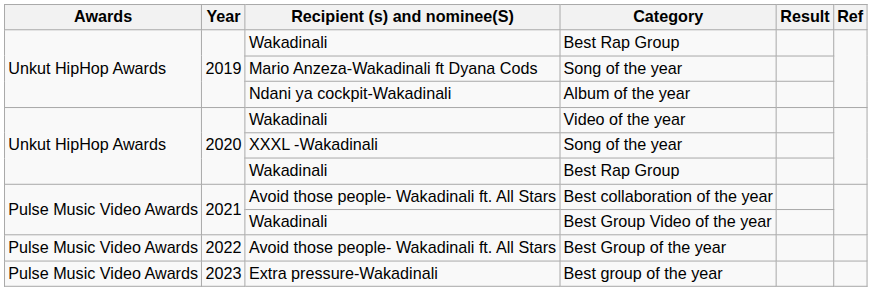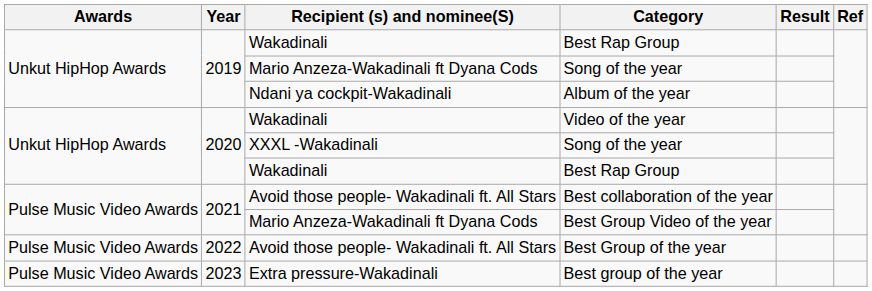Best Group Video of the year | Recipient (s) and nominee(S): Wakadinali -> Mario Anzeza-Wakadinali ft Dyana Cods
